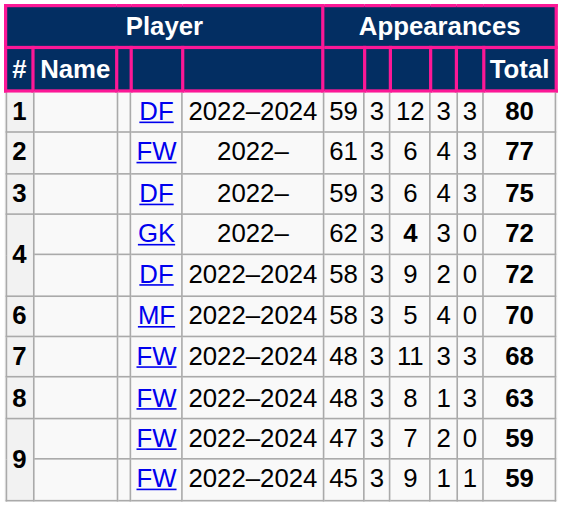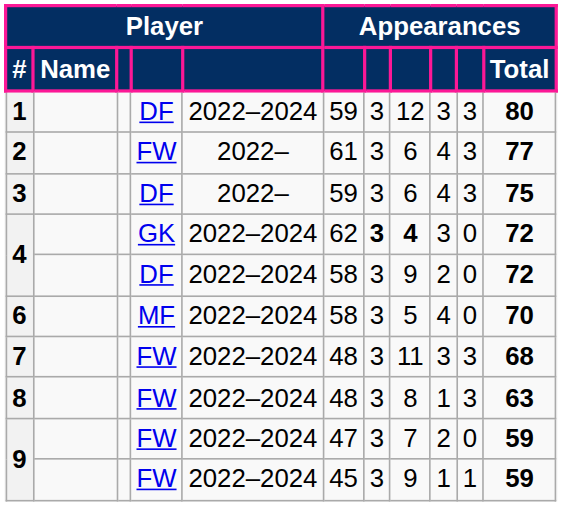4 / GK | column 5: 2022– -> 2022–2024
4 / GK | column 7: normal -> bold
